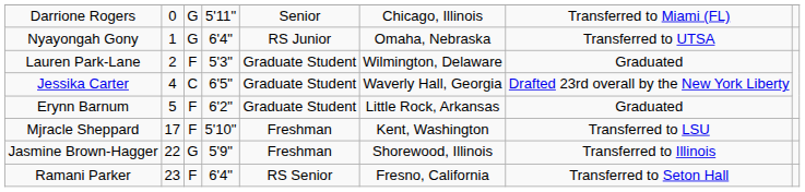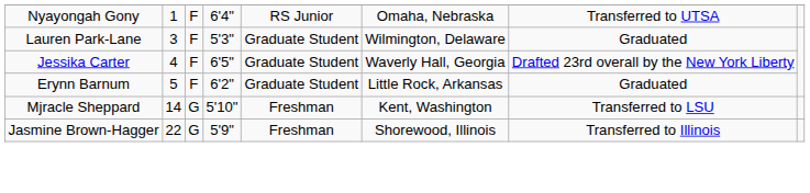- row: Darrione Rogers | 0 | G | 5'11" | Senior | Chicago, Illinois | Transferred to Miami (FL)
Nyayongah Gony | column 3: G -> F
Lauren Park-Lane | column 2: 2 -> 3
Jessika Carter | column 3: C -> F
Mjracle Sheppard | column 2: 17 -> 14
Mjracle Sheppard | column 3: F -> G
- row: Ramani Parker | 23 | F | 6'4" | RS Senior | Fresno, California | Transferred to Seton Hall
